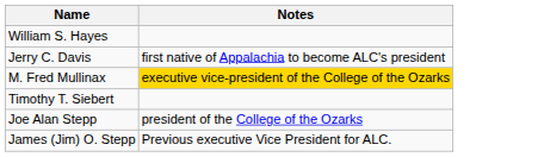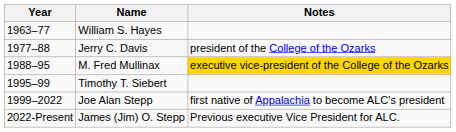+ column: Year | 1963–77 | 1977–88 | 1988–95 | 1995–99 | 1999–2022 | 2022-Present
Jerry C. Davis | Notes: first native of Appalachia to become ALC's president -> president of the College of the Ozarks
Joe Alan Stepp | Notes: president of the College of the Ozarks -> first native of Appalachia to become ALC's president
